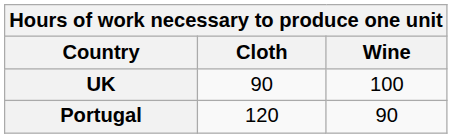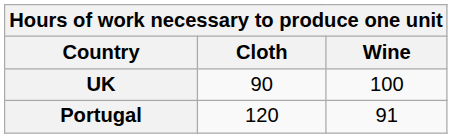Portugal | Wine: 90 -> 91
